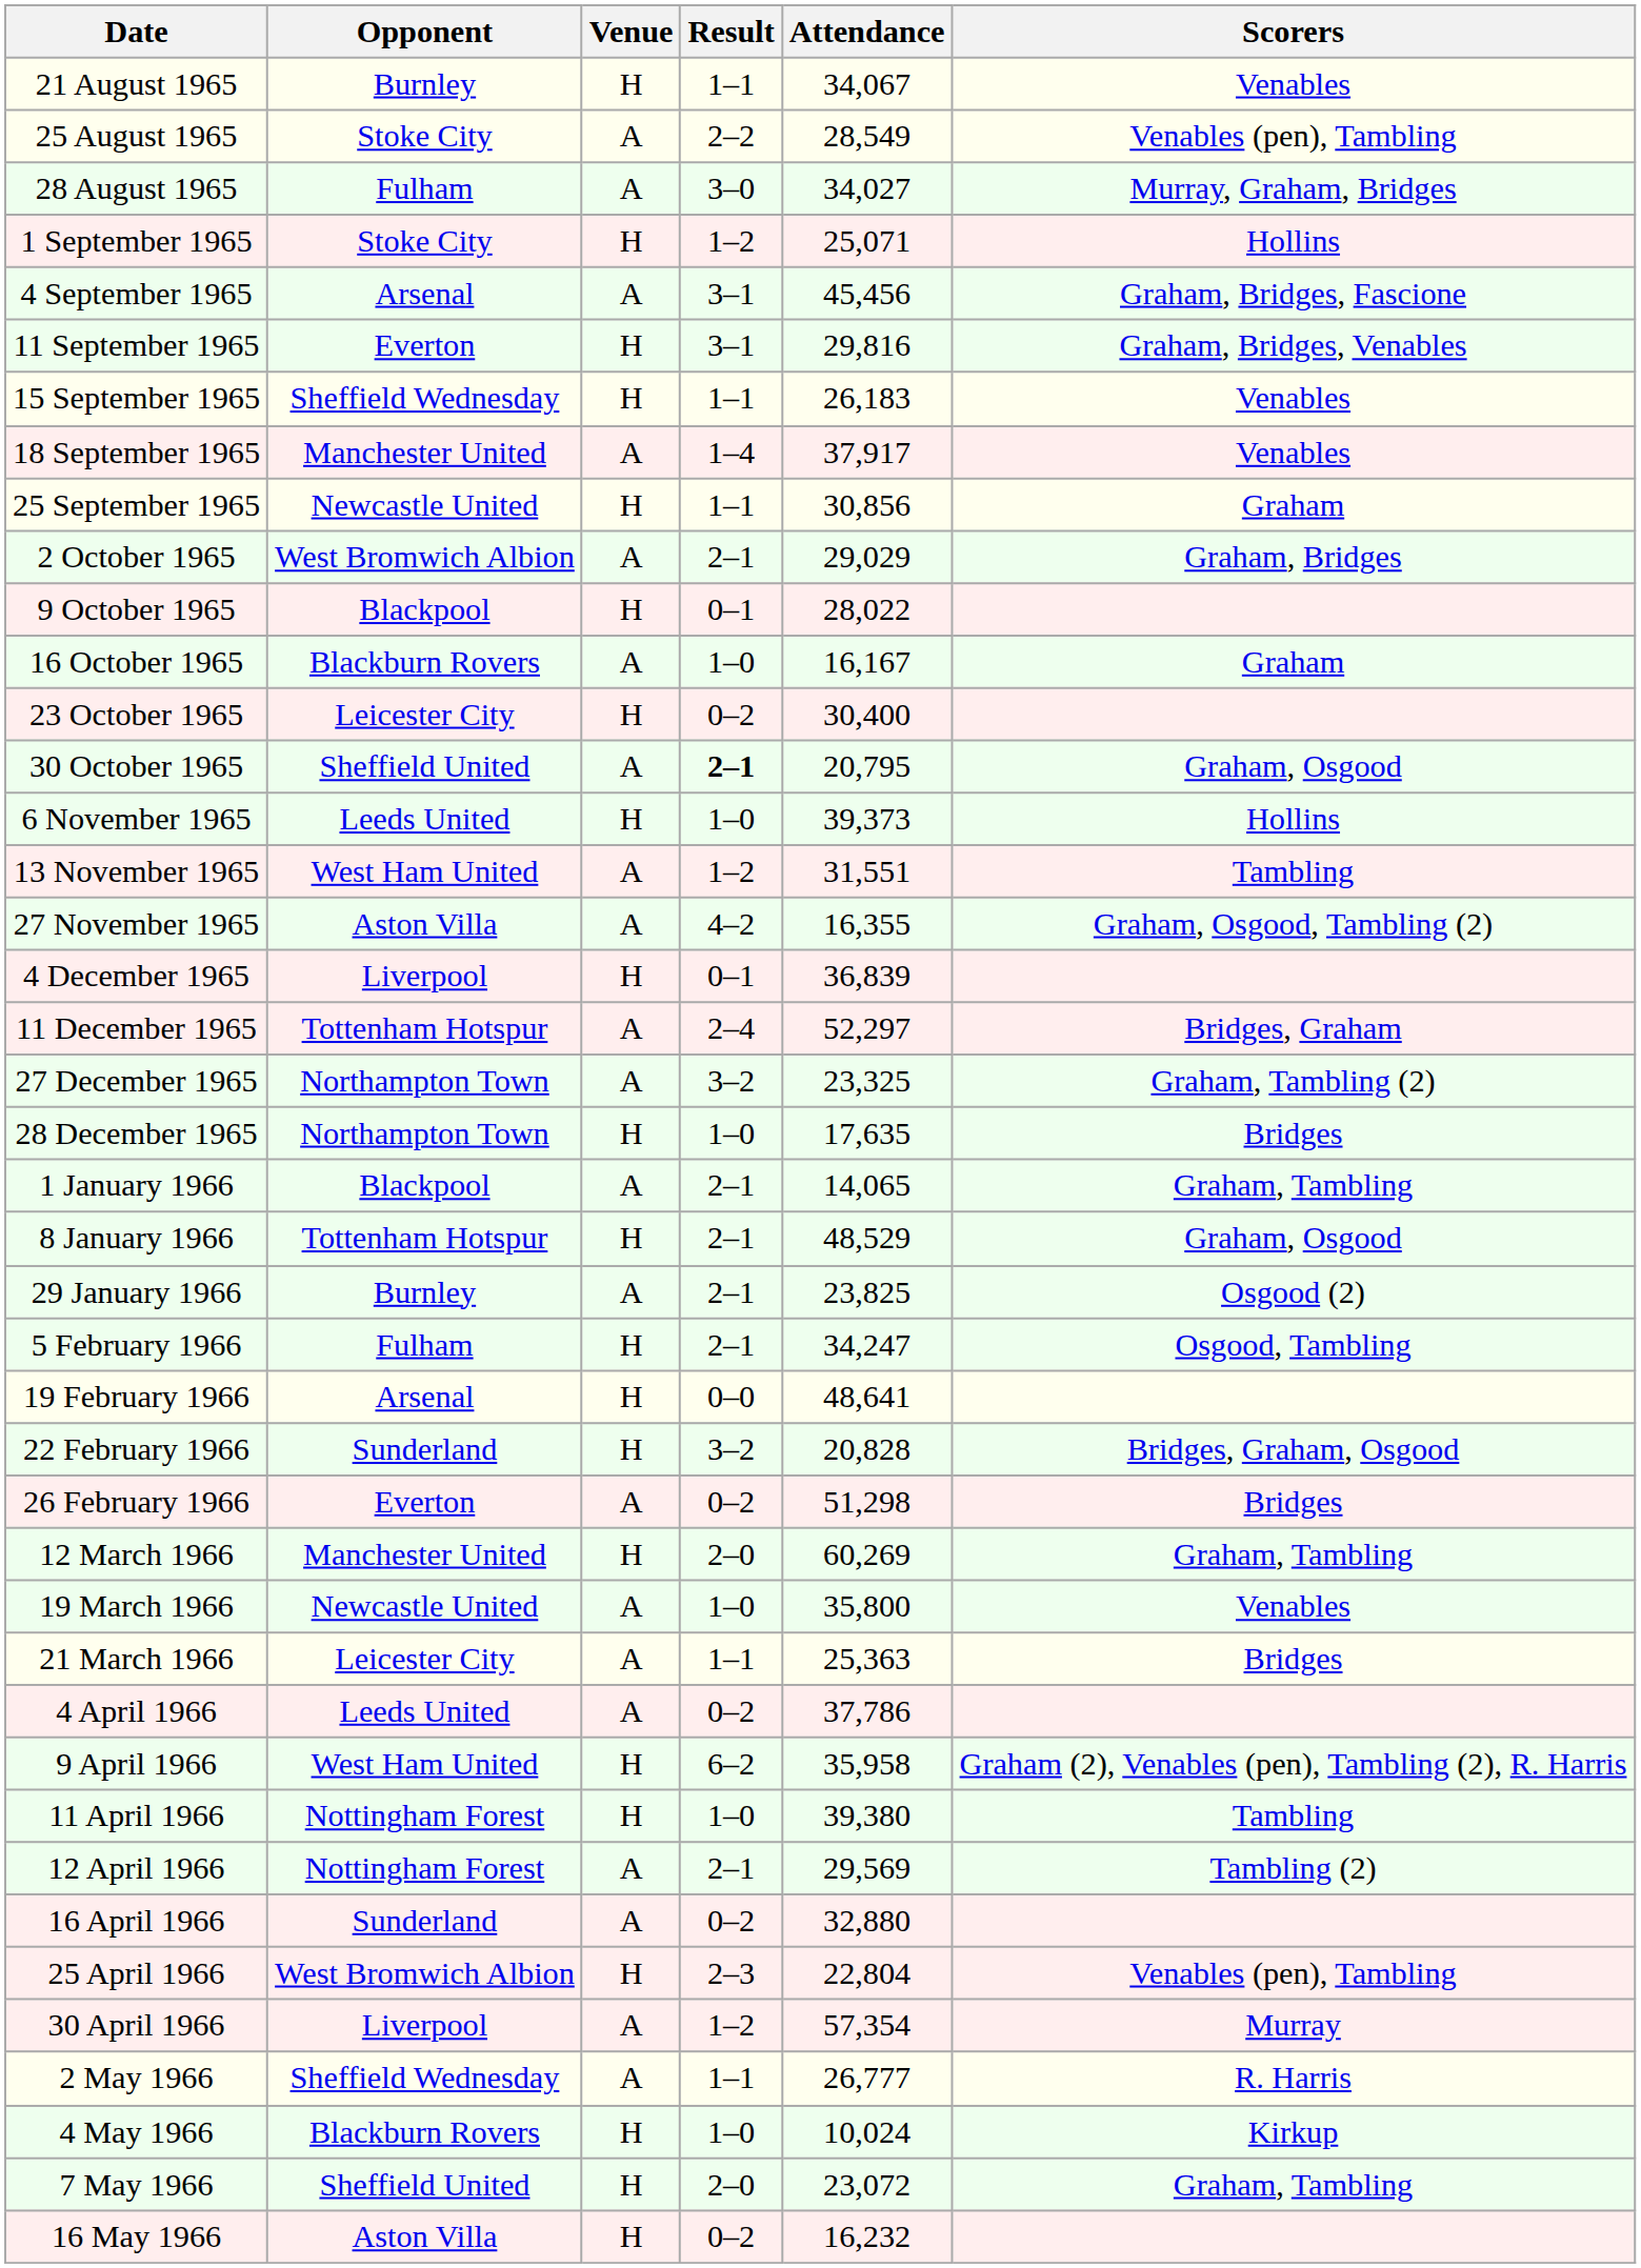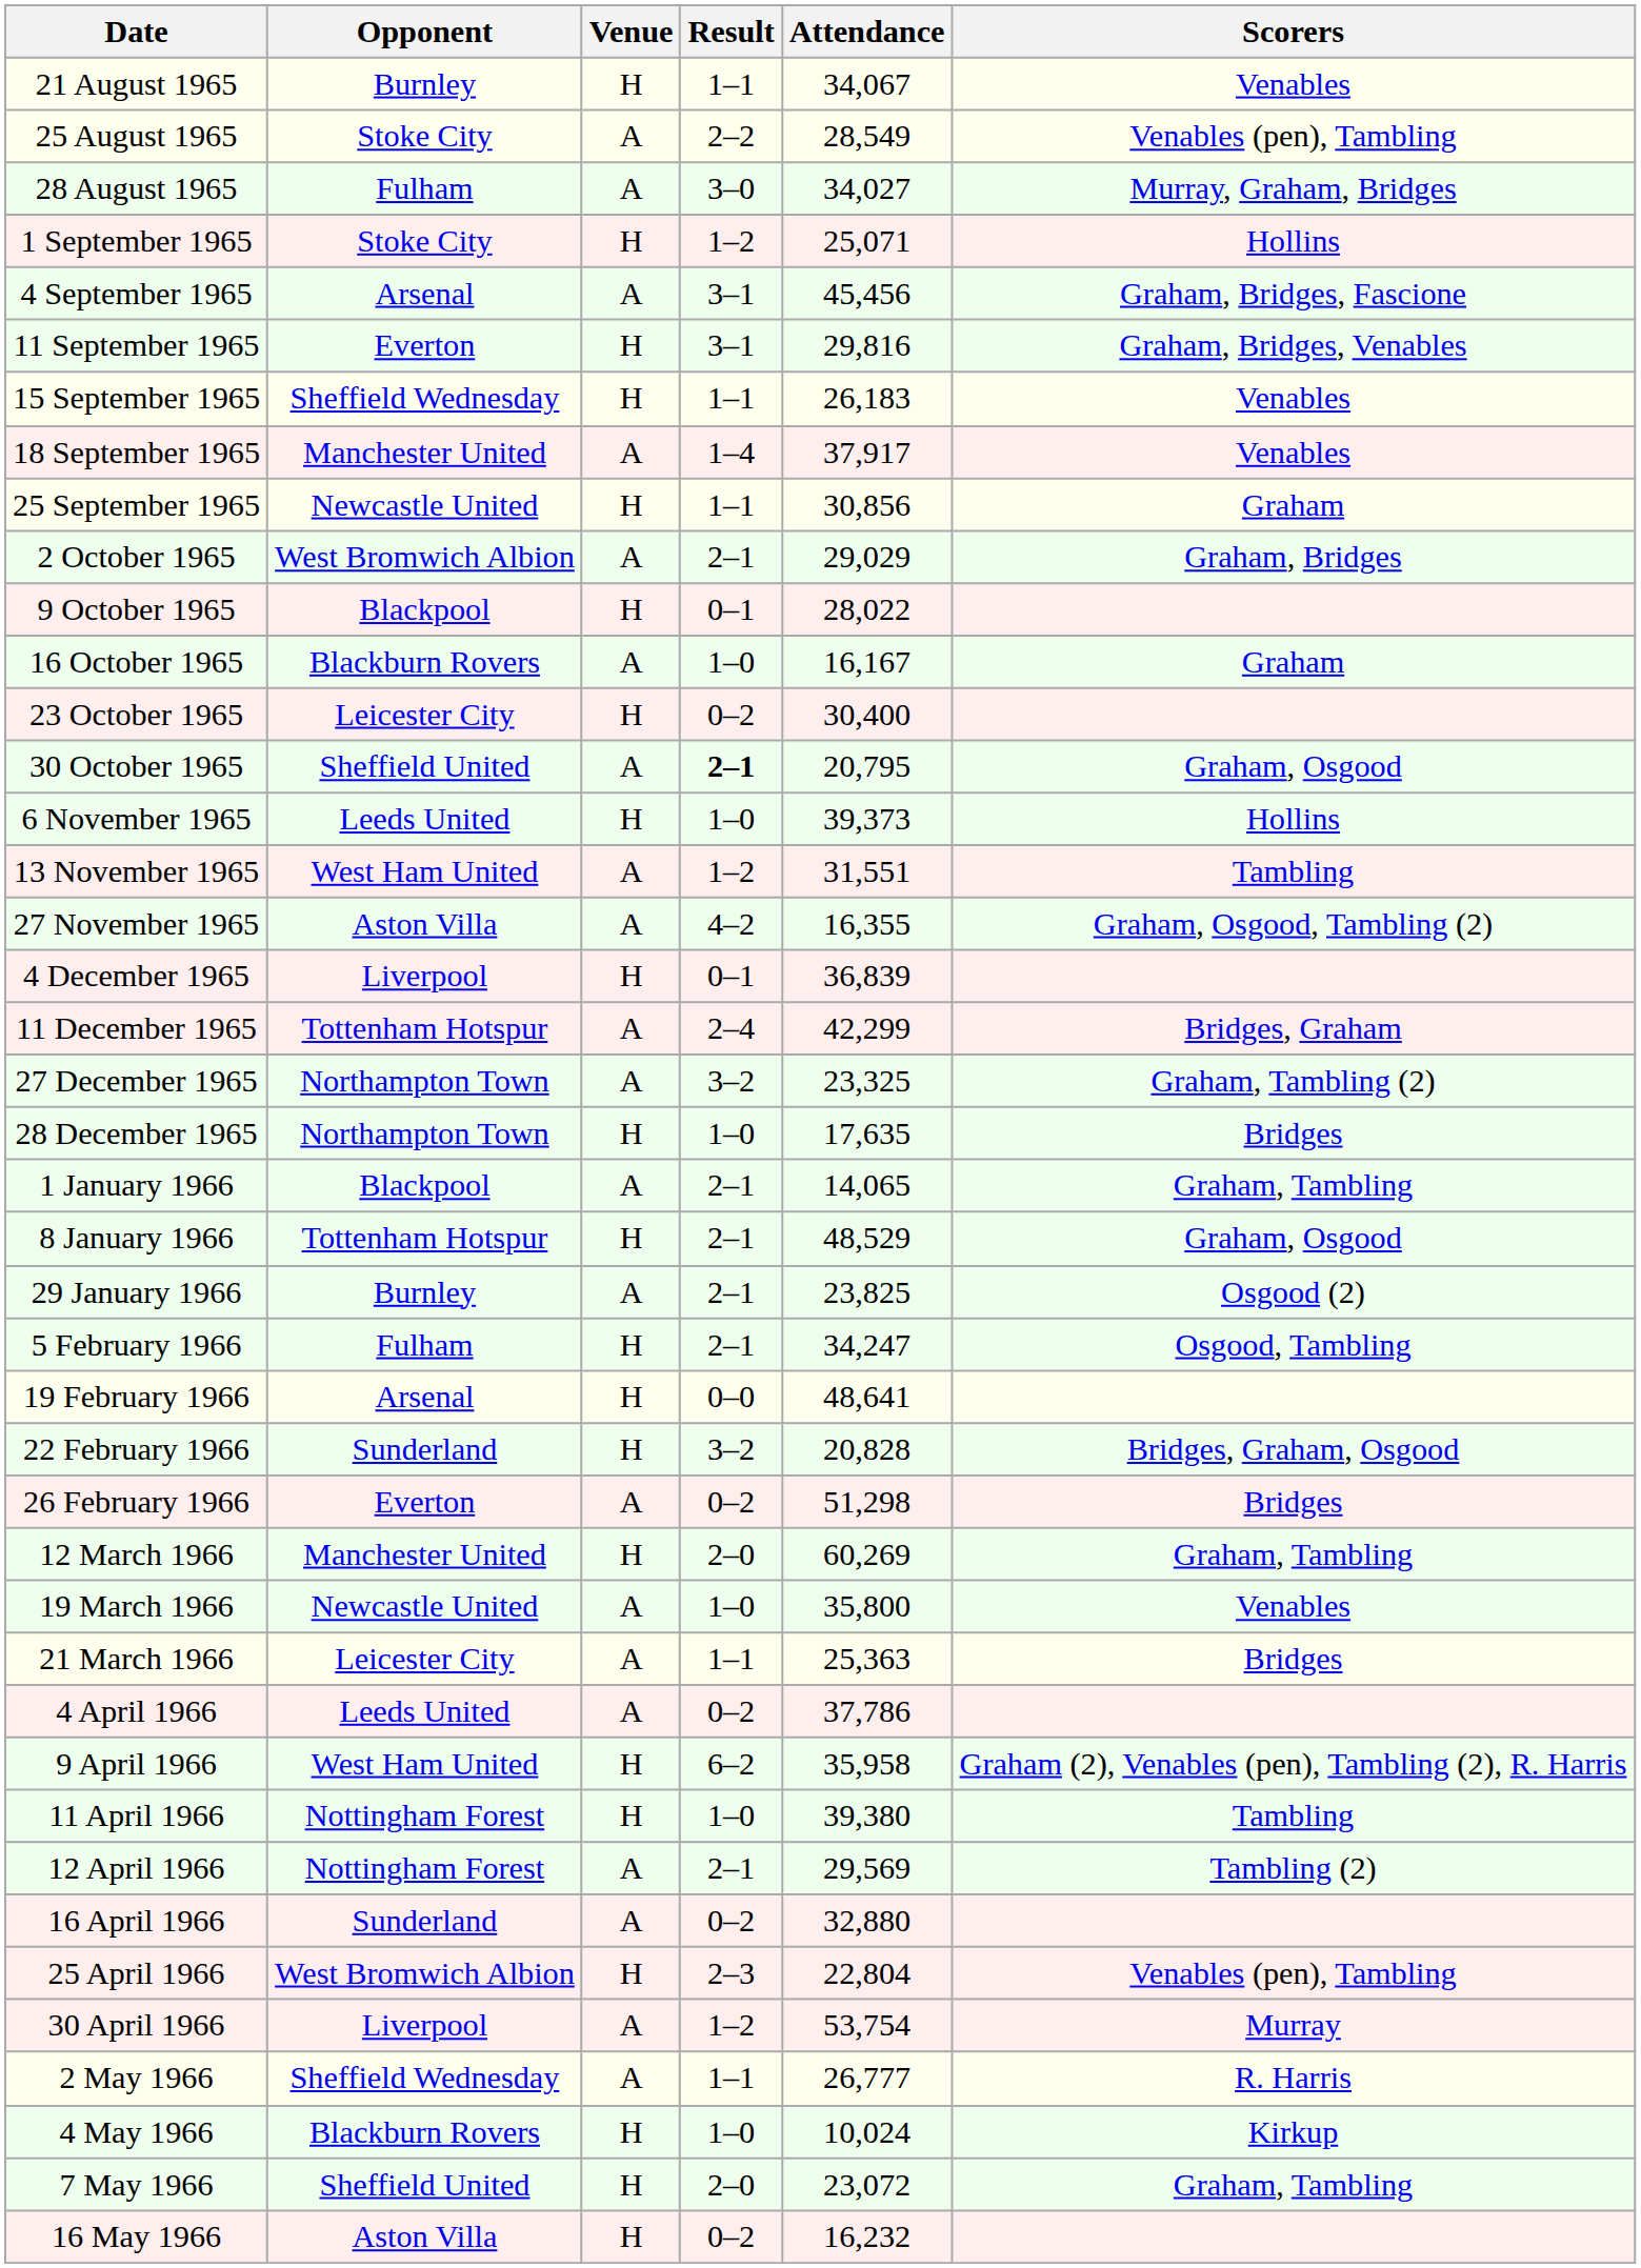11 December 1965 | Attendance: 52,297 -> 42,299
30 April 1966 | Attendance: 57,354 -> 53,754
